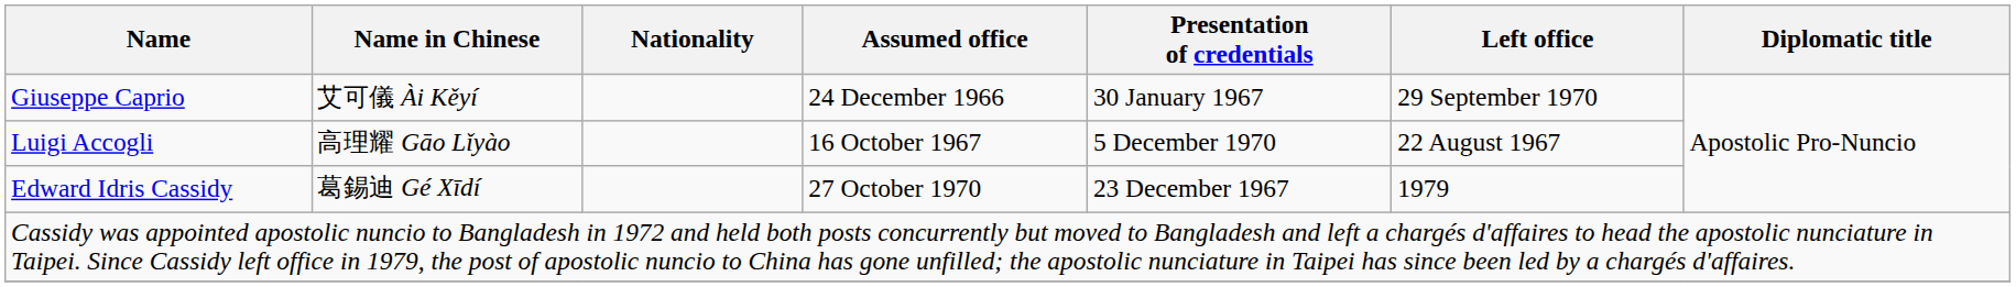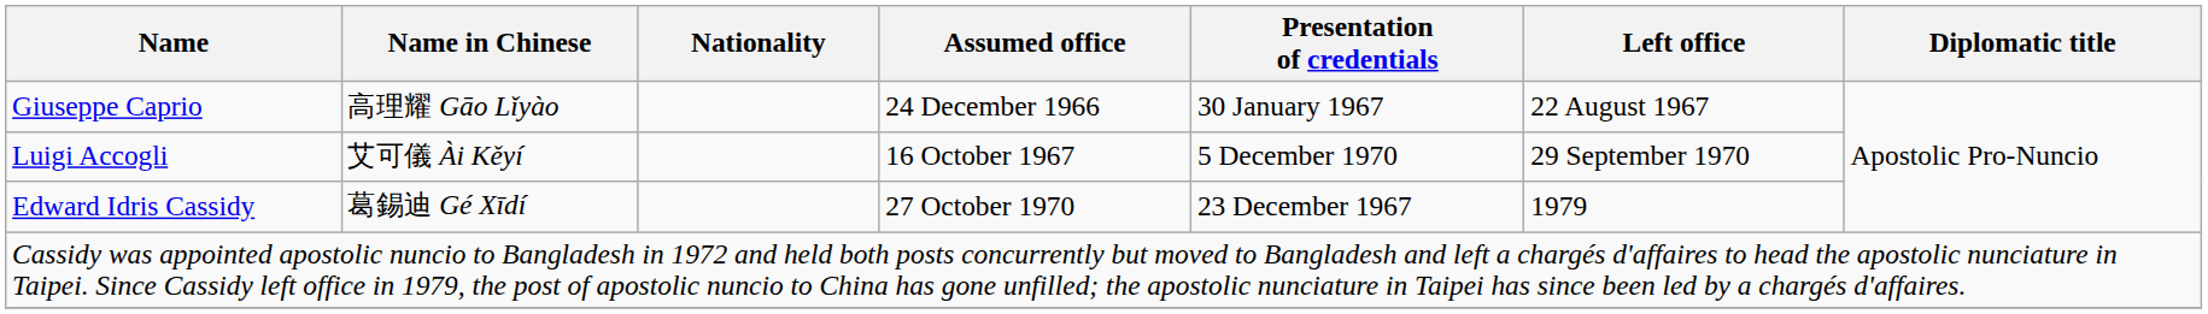Giuseppe Caprio | Name in Chinese: 艾可儀 Ài Kěyí -> 高理耀 Gāo Lǐyào
Giuseppe Caprio | Left office: 29 September 1970 -> 22 August 1967
Luigi Accogli | Name in Chinese: 高理耀 Gāo Lǐyào -> 艾可儀 Ài Kěyí
Luigi Accogli | Left office: 22 August 1967 -> 29 September 1970
